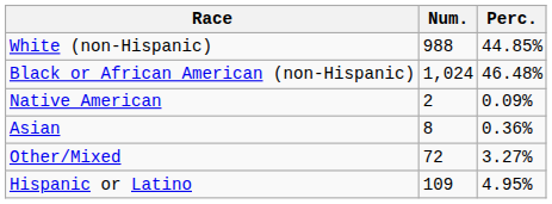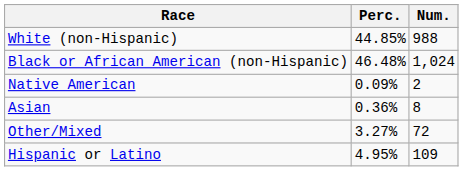columns swapped: Num. <-> Perc.
